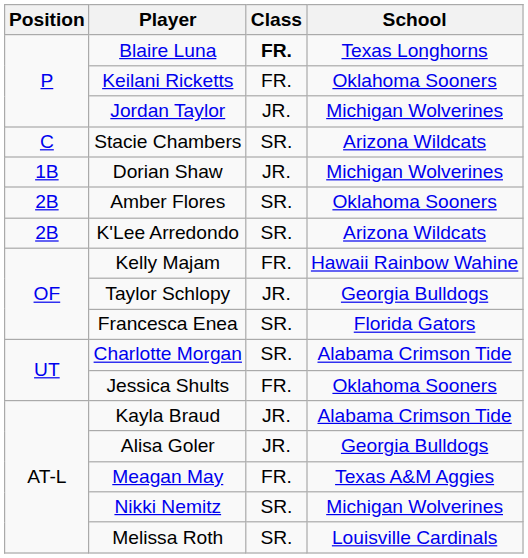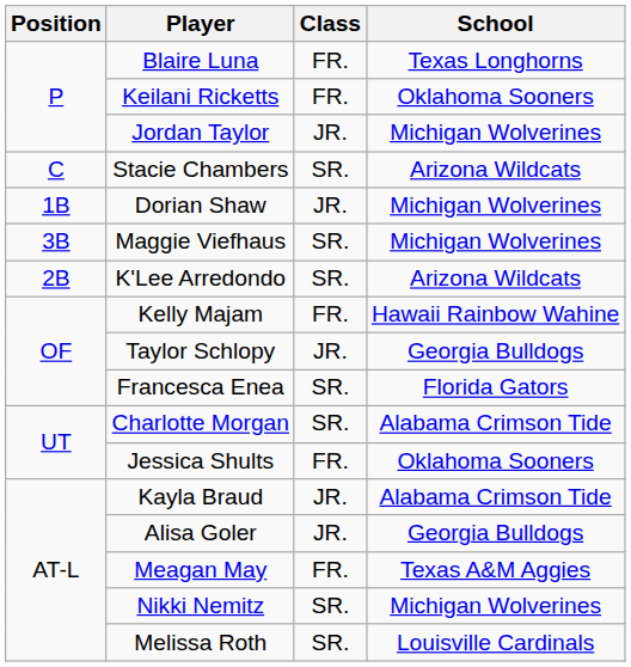Blaire Luna | Class: bold -> normal
- row: 2B | Amber Flores | SR. | Oklahoma Sooners
+ row: 3B | Maggie Viefhaus | SR. | Michigan Wolverines
